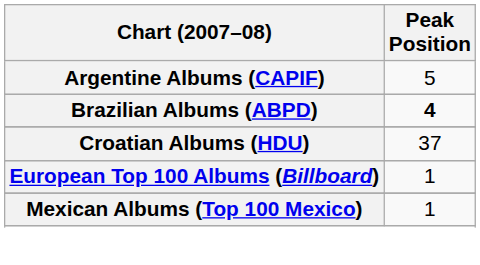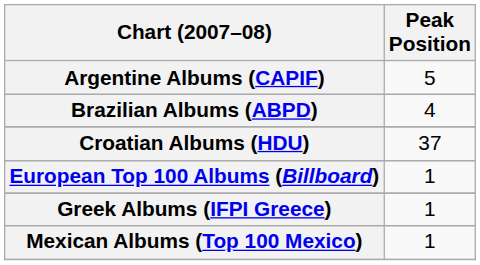Brazilian Albums (ABPD) | Peak Position: bold -> normal
+ row: Greek Albums (IFPI Greece) | 1
